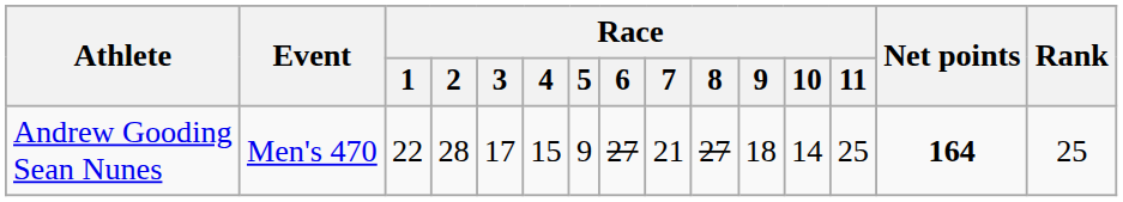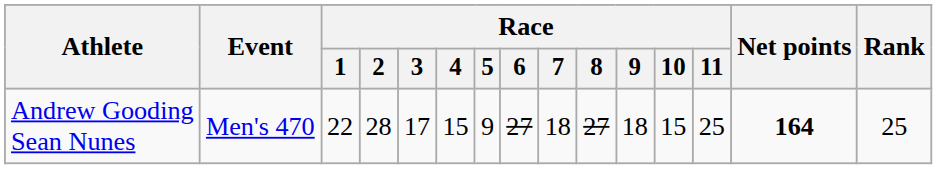Andrew Gooding Sean Nunes | Race / 7: 21 -> 18
Andrew Gooding Sean Nunes | Race / 10: 14 -> 15
